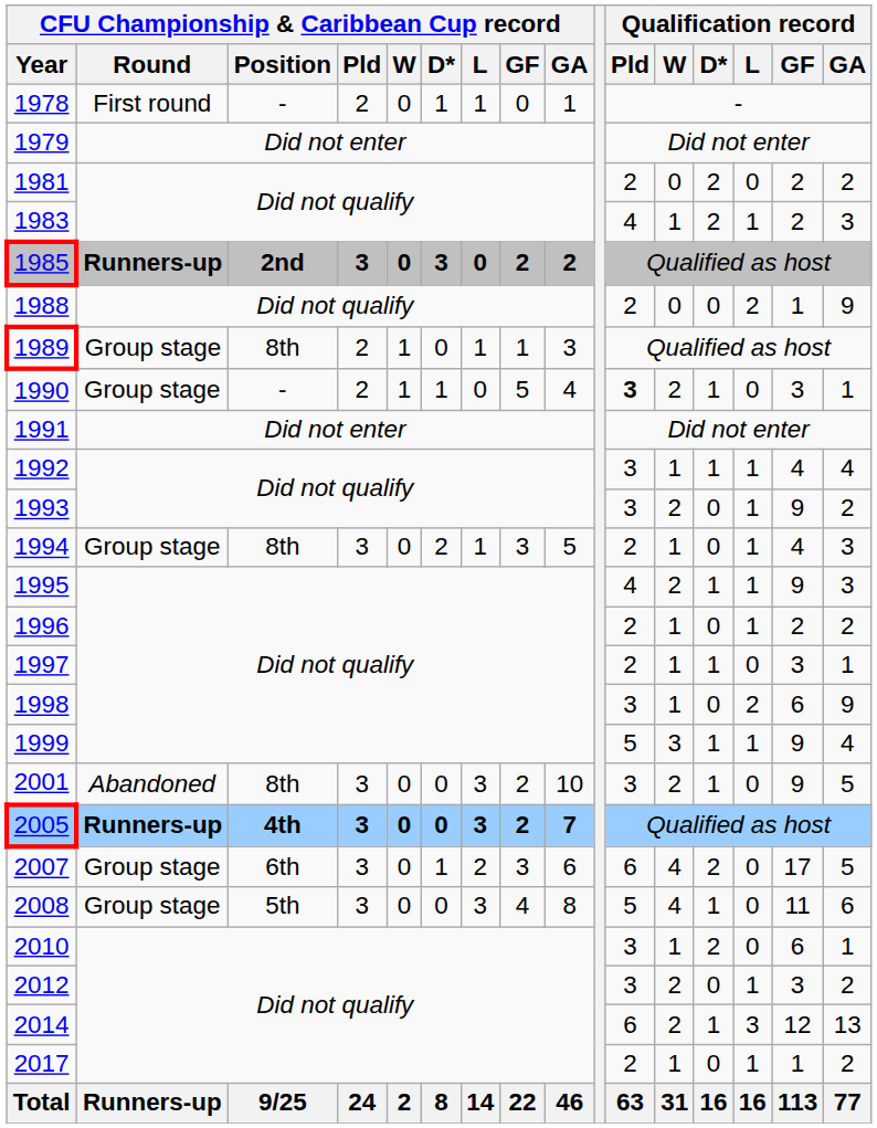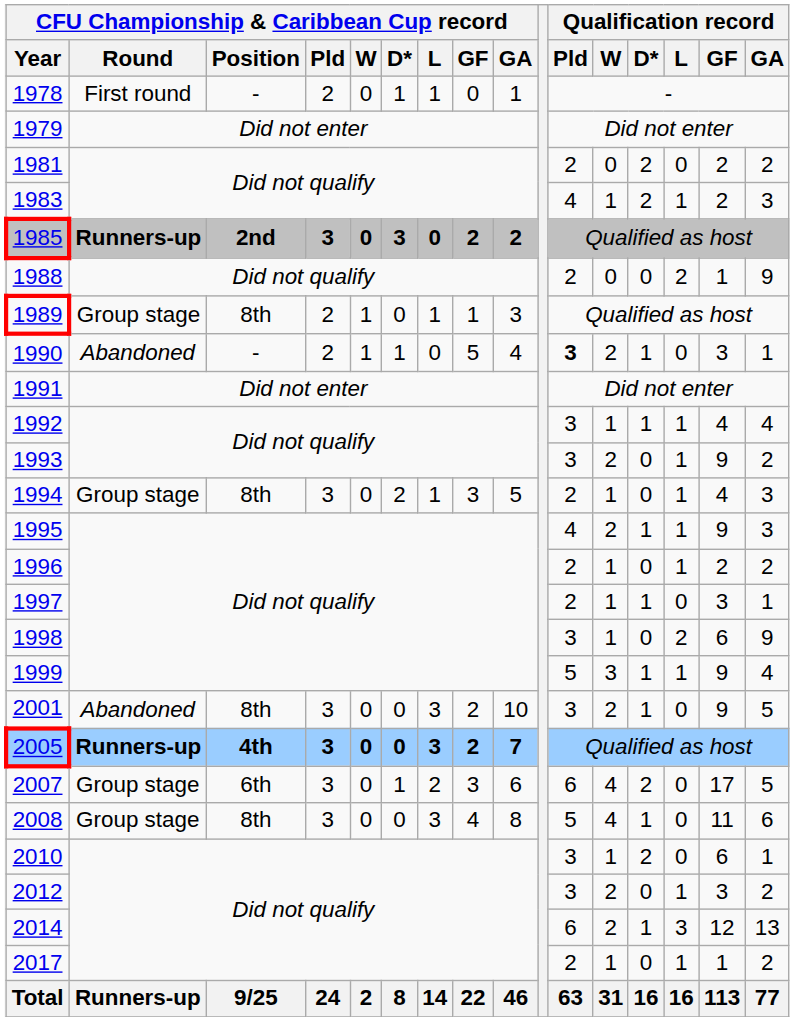1990 | CFU Championship & Caribbean Cup record / Round: Group stage -> Abandoned
2008 | CFU Championship & Caribbean Cup record / Position: 5th -> 8th
